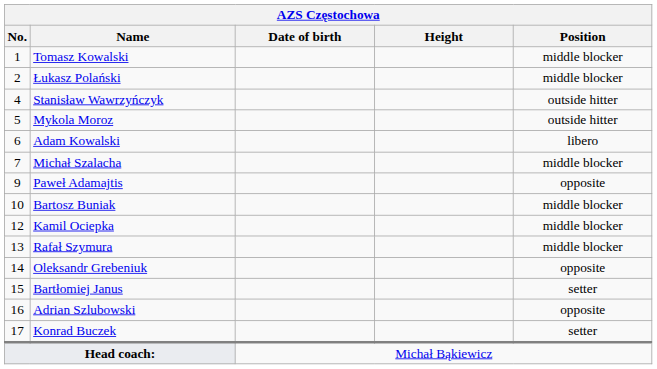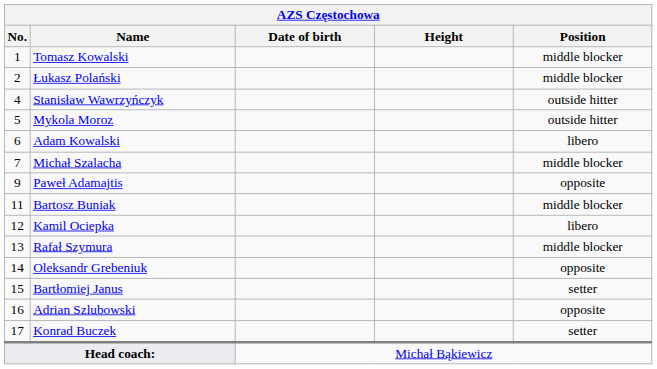Bartosz Buniak | No.: 10 -> 11
Kamil Ociepka | Position: middle blocker -> libero
